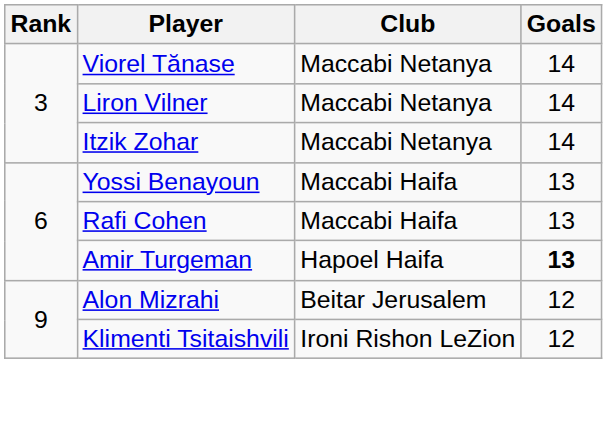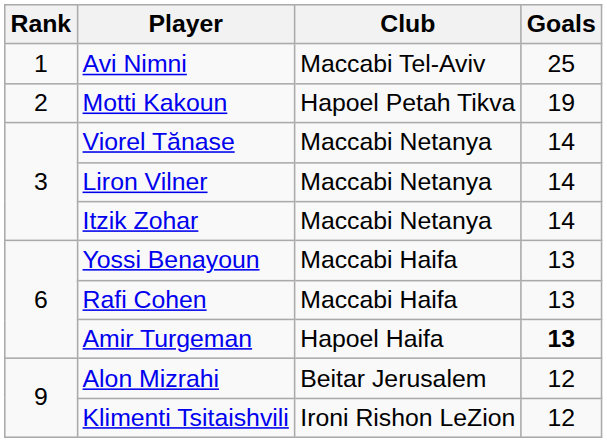+ row: 1 | Avi Nimni | Maccabi Tel-Aviv | 25
+ row: 2 | Motti Kakoun | Hapoel Petah Tikva | 19
